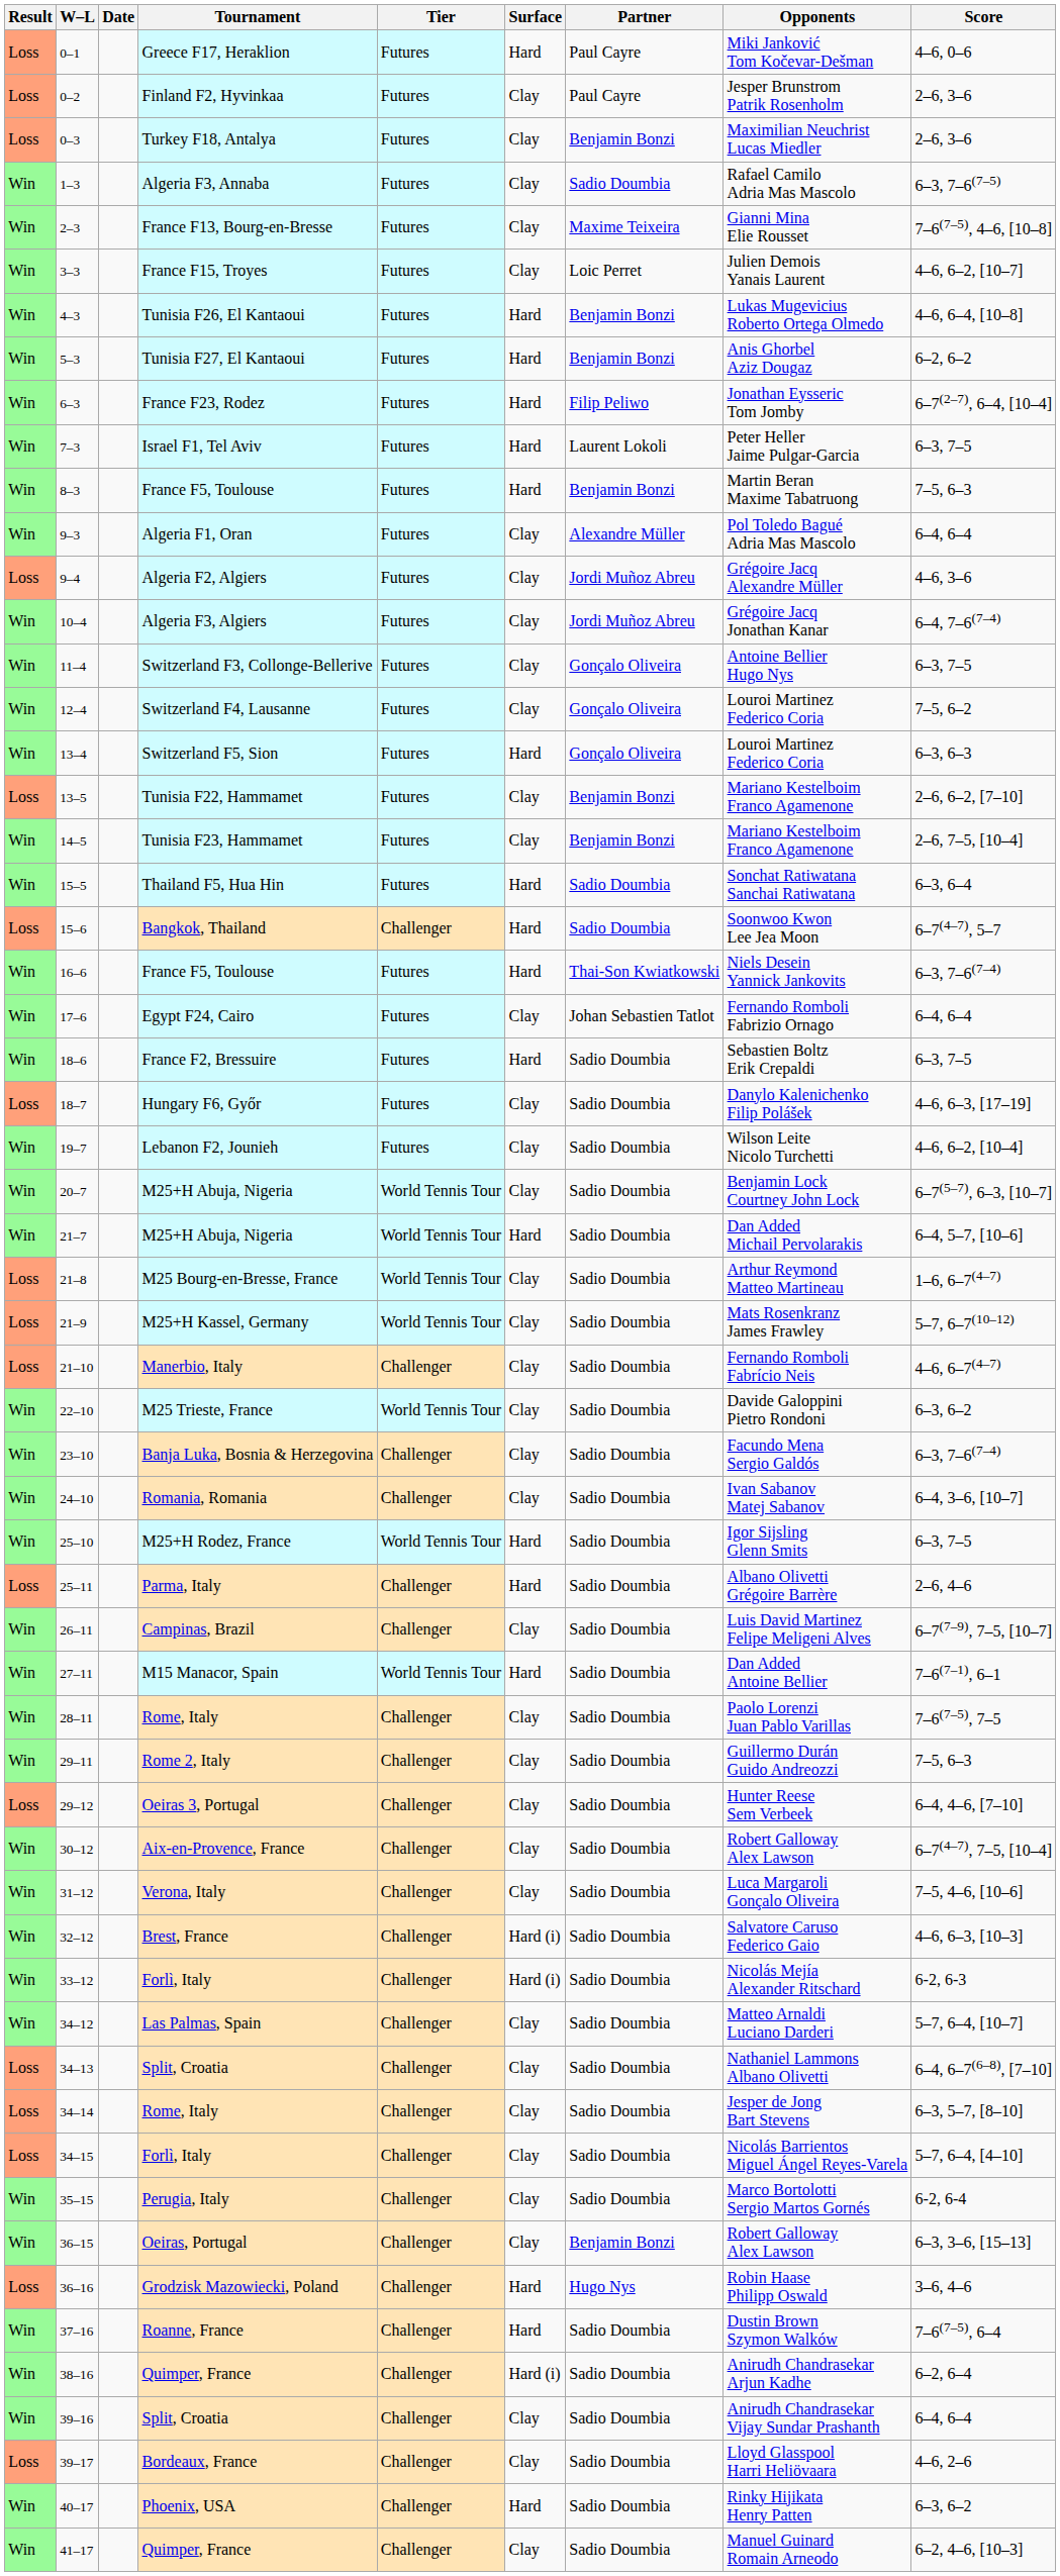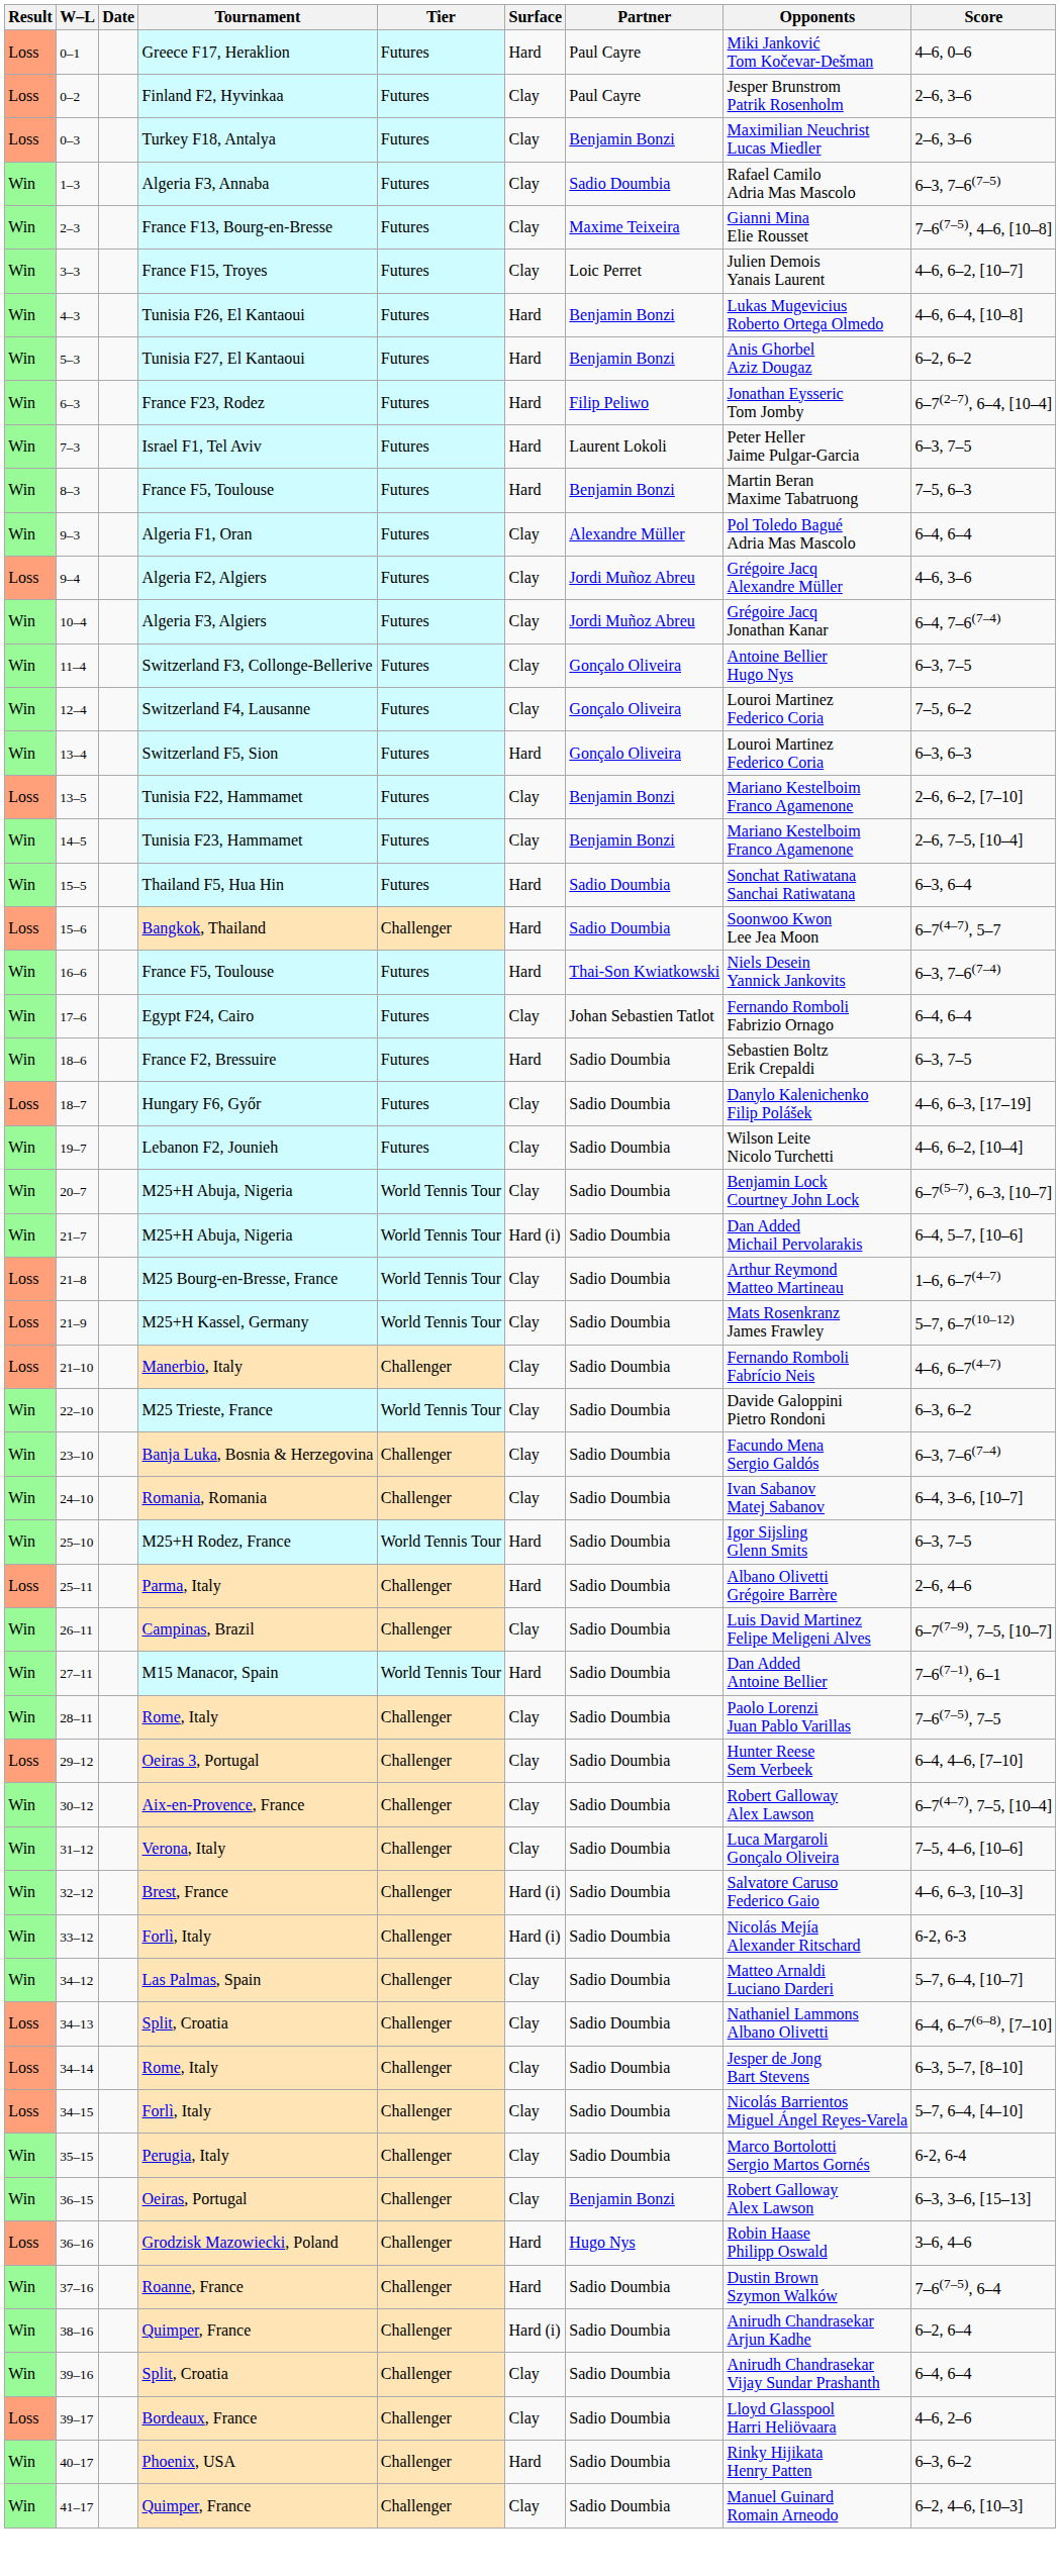21–7 | Surface: Hard -> Hard (i)
- row: Win | 29–11 | Rome 2, Italy | Challenger | Clay | Sadio Doumbia | Guillermo Durán Guido Andreozzi | 7–5, 6–3
